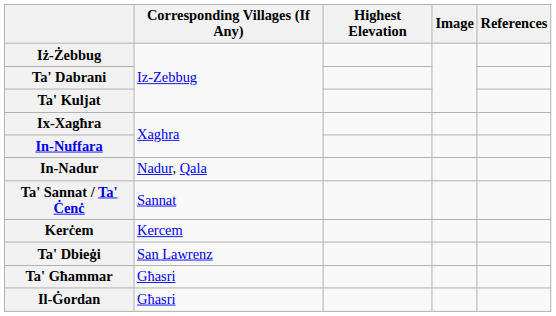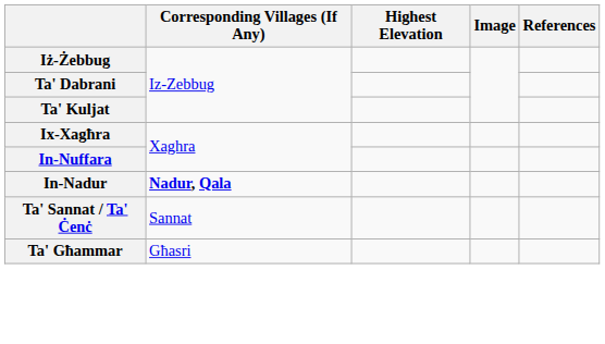In-Nadur | Corresponding Villages (If Any): normal -> bold
- row: Kerċem | Kercem
- row: Ta' Dbieġi | San Lawrenz
- row: Il-Ġordan | Għasri
